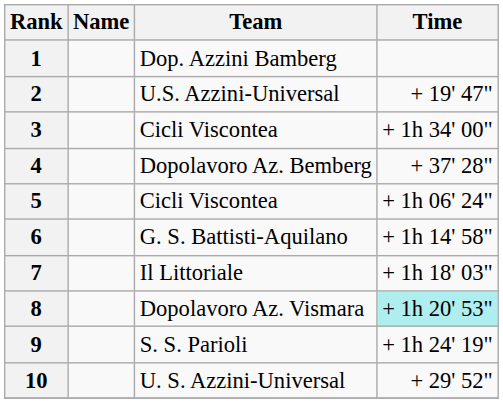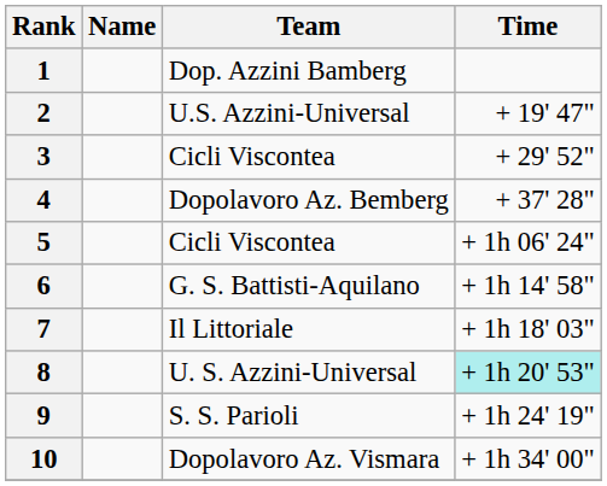3 | Time: + 1h 34' 00" -> + 29' 52"
8 | Team: Dopolavoro Az. Vismara -> U. S. Azzini-Universal
10 | Team: U. S. Azzini-Universal -> Dopolavoro Az. Vismara
10 | Time: + 29' 52" -> + 1h 34' 00"
